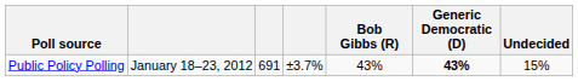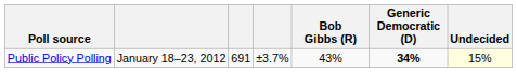Public Policy Polling | Generic Democratic (D): 43% -> 34%
Public Policy Polling | Undecided: no background -> lightyellow background
